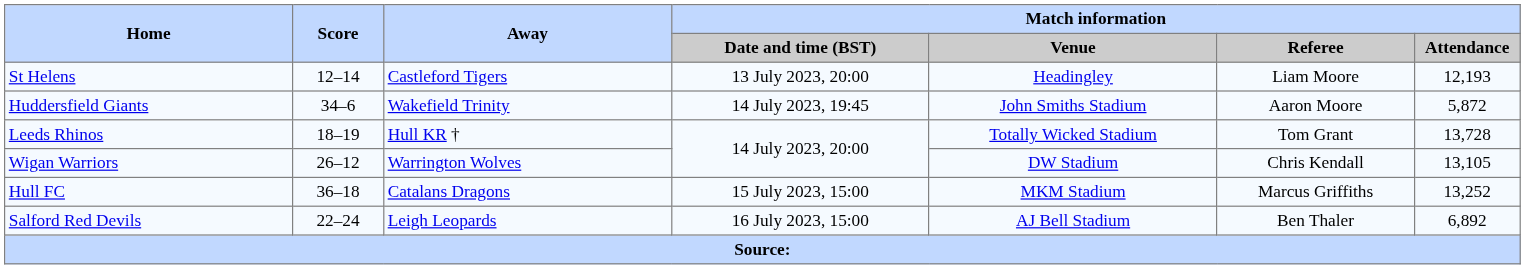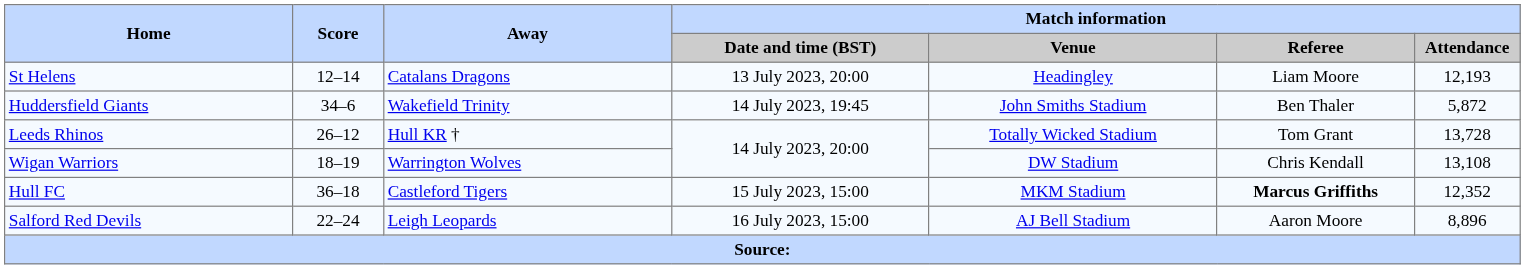St Helens | Away: Castleford Tigers -> Catalans Dragons
Huddersfield Giants | Match information / Referee: Aaron Moore -> Ben Thaler
Leeds Rhinos | Score: 18–19 -> 26–12
Wigan Warriors | Score: 26–12 -> 18–19
Wigan Warriors | Match information / Attendance: 13,105 -> 13,108
Hull FC | Away: Catalans Dragons -> Castleford Tigers
Hull FC | Match information / Referee: normal -> bold
Hull FC | Match information / Attendance: 13,252 -> 12,352
Salford Red Devils | Match information / Referee: Ben Thaler -> Aaron Moore
Salford Red Devils | Match information / Attendance: 6,892 -> 8,896
